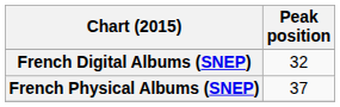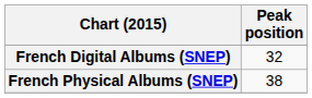French Physical Albums (SNEP) | Peak position: 37 -> 38
